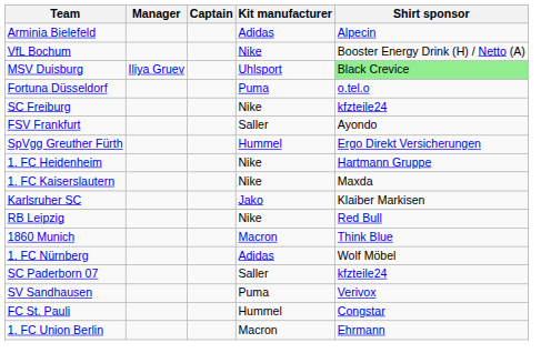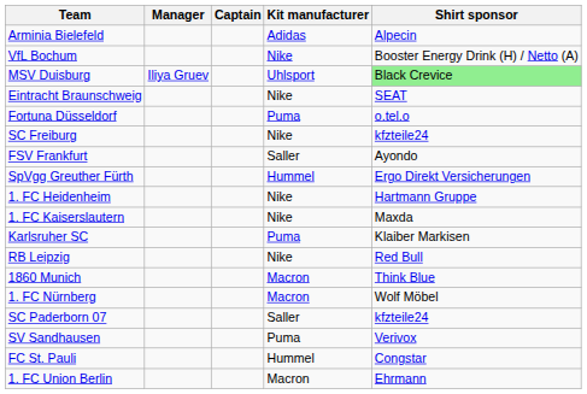+ row: Eintracht Braunschweig | Nike | SEAT
Karlsruher SC | Kit manufacturer: Jako -> Puma
1. FC Nürnberg | Kit manufacturer: Adidas -> Macron
